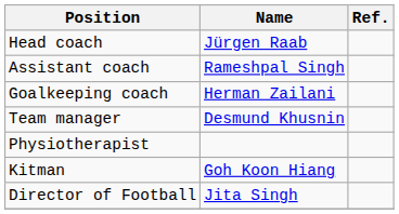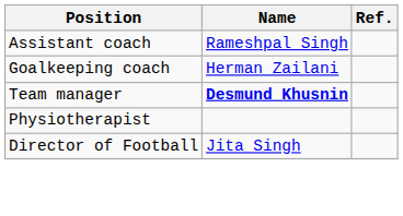- row: Head coach | Jürgen Raab
Team manager | Name: normal -> bold
- row: Kitman | Goh Koon Hiang
